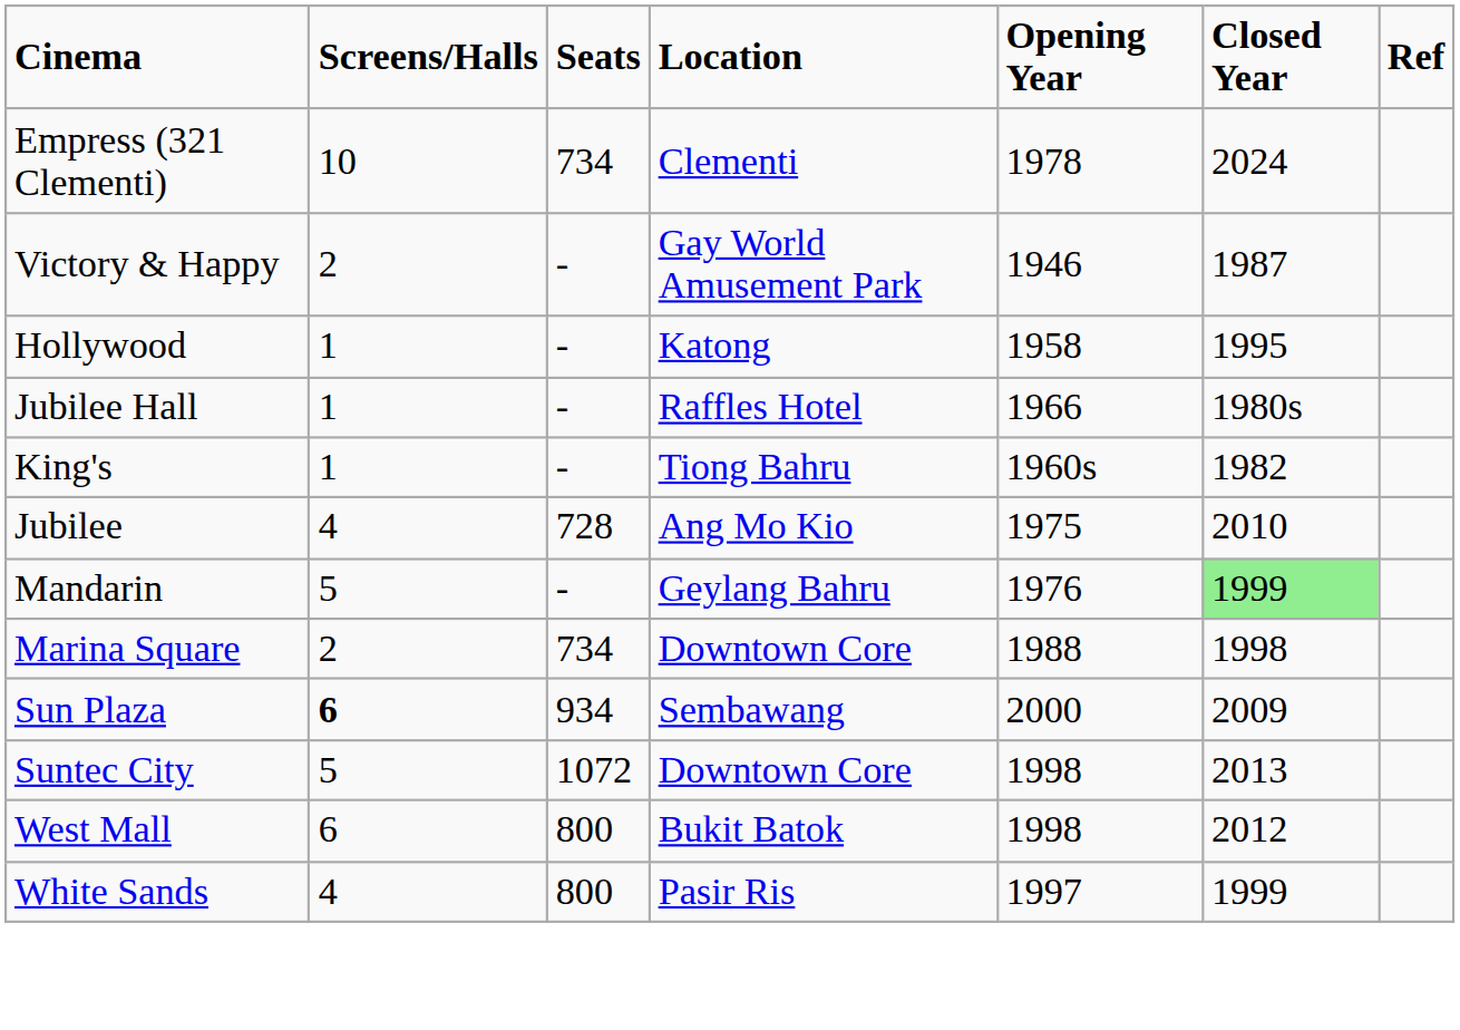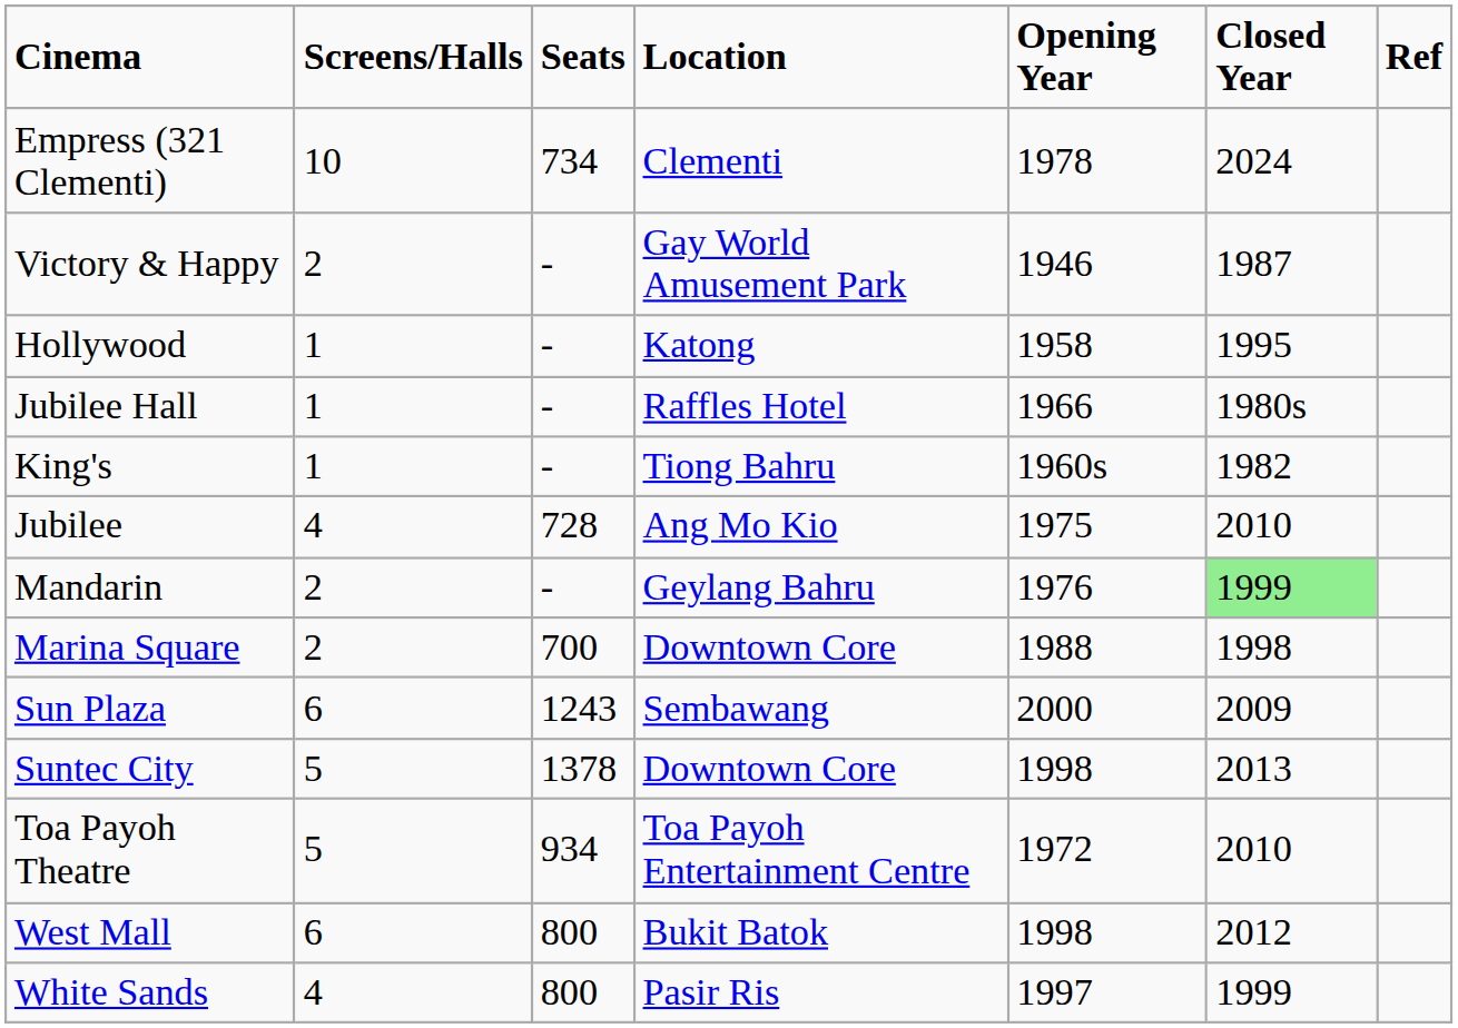Mandarin | Screens/Halls: 5 -> 2
Marina Square | Seats: 734 -> 700
Sun Plaza | Screens/Halls: bold -> normal
Sun Plaza | Seats: 934 -> 1243
Suntec City | Seats: 1072 -> 1378
+ row: Toa Payoh Theatre | 5 | 934 | Toa Payoh Entertainment Centre | 1972 | 2010
